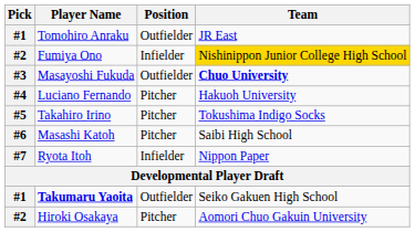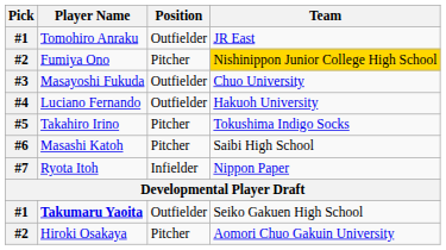Fumiya Ono | Position: Infielder -> Pitcher
Masayoshi Fukuda | Team: bold -> normal
Luciano Fernando | Position: Pitcher -> Outfielder
